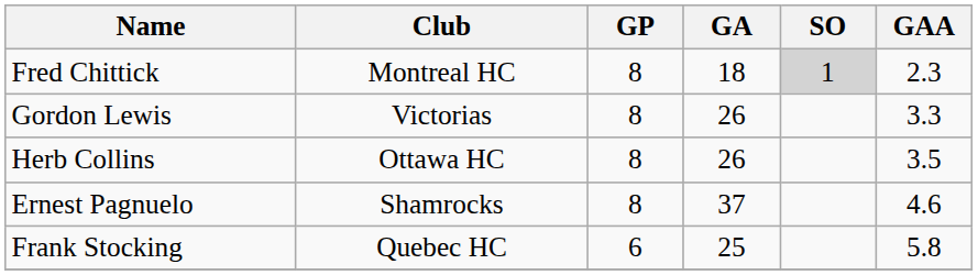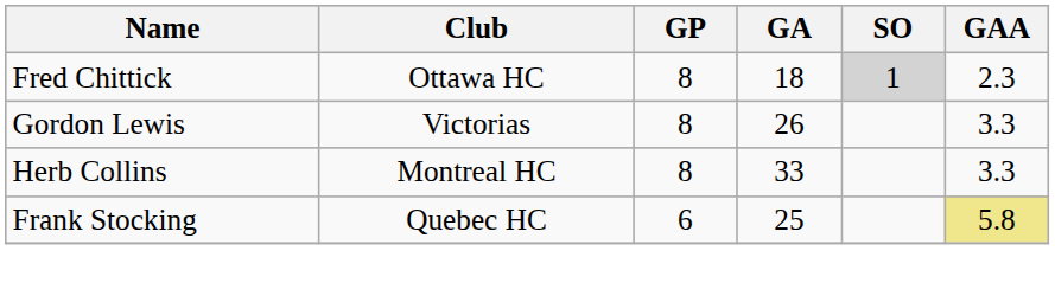Fred Chittick | Club: Montreal HC -> Ottawa HC
Herb Collins | Club: Ottawa HC -> Montreal HC
Herb Collins | GA: 26 -> 33
Herb Collins | GAA: 3.5 -> 3.3
- row: Ernest Pagnuelo | Shamrocks | 8 | 37 | 4.6
Frank Stocking | GAA: no background -> khaki background
